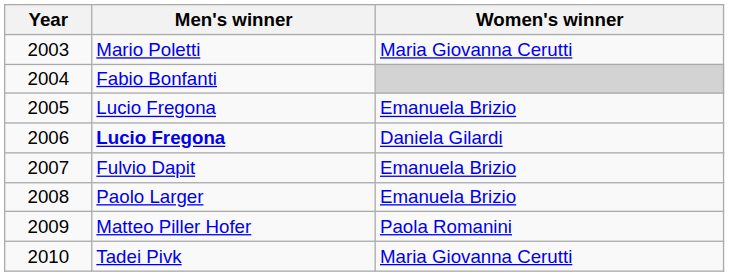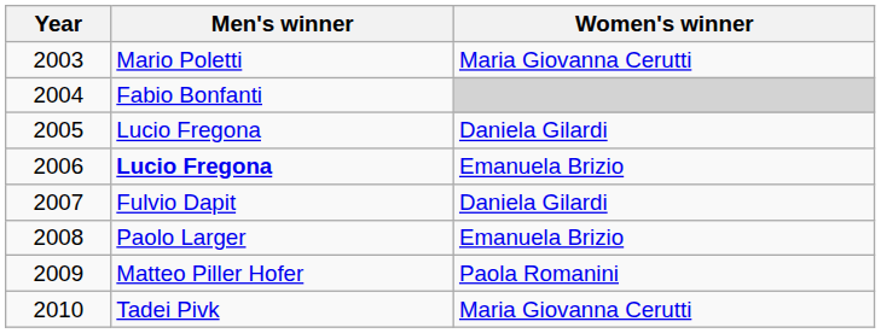2005 | Women's winner: Emanuela Brizio -> Daniela Gilardi
2006 | Women's winner: Daniela Gilardi -> Emanuela Brizio
2007 | Women's winner: Emanuela Brizio -> Daniela Gilardi
